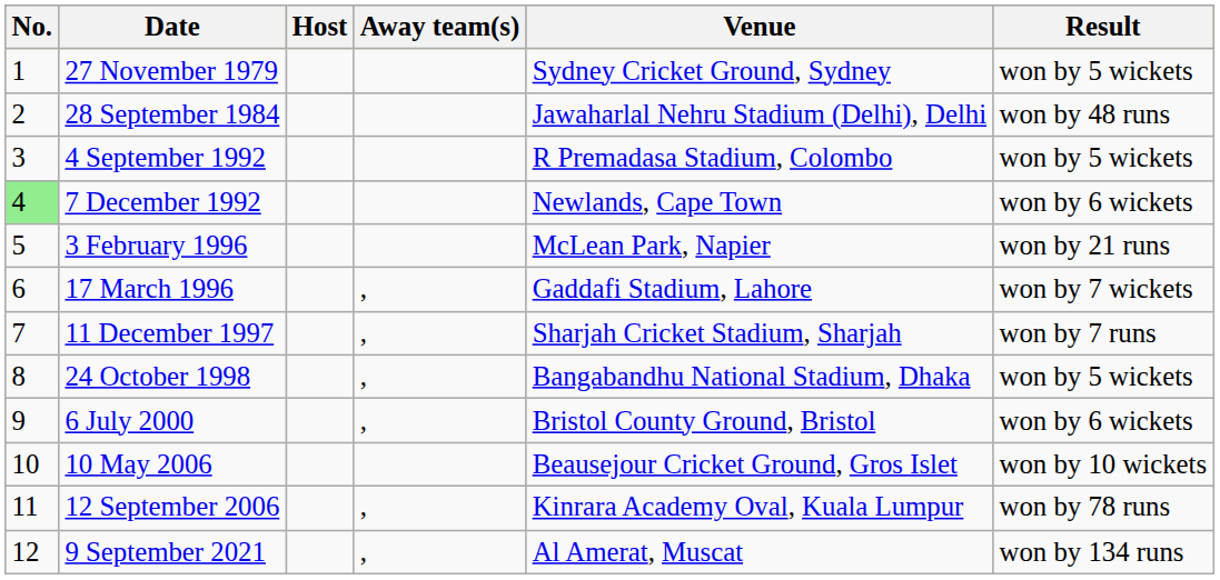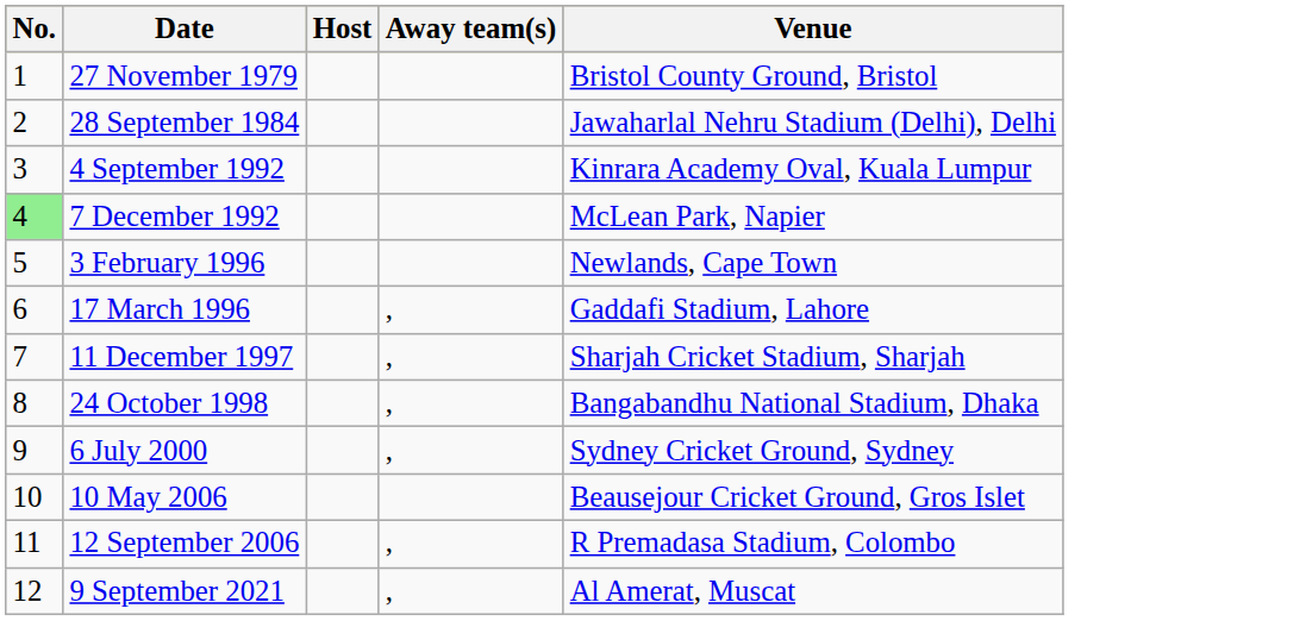- column: Result | won by 5 wickets | won by 48 runs | won by 5 wickets | won by 6 wickets | won by 21 runs | won by 7 wickets | won by 7 runs | won by 5 wickets | won by 6 wickets | won by 10 wickets | won by 78 runs | won by 134 runs
27 November 1979 | Venue: Sydney Cricket Ground, Sydney -> Bristol County Ground, Bristol
4 September 1992 | Venue: R Premadasa Stadium, Colombo -> Kinrara Academy Oval, Kuala Lumpur
7 December 1992 | Venue: Newlands, Cape Town -> McLean Park, Napier
3 February 1996 | Venue: McLean Park, Napier -> Newlands, Cape Town
6 July 2000 | Venue: Bristol County Ground, Bristol -> Sydney Cricket Ground, Sydney
12 September 2006 | Venue: Kinrara Academy Oval, Kuala Lumpur -> R Premadasa Stadium, Colombo
